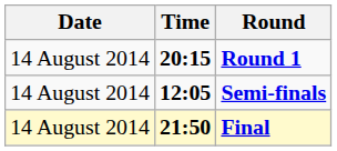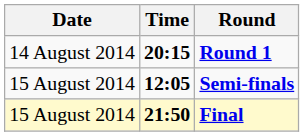Semi-finals | Date: 14 August 2014 -> 15 August 2014
Final | Date: 14 August 2014 -> 15 August 2014
